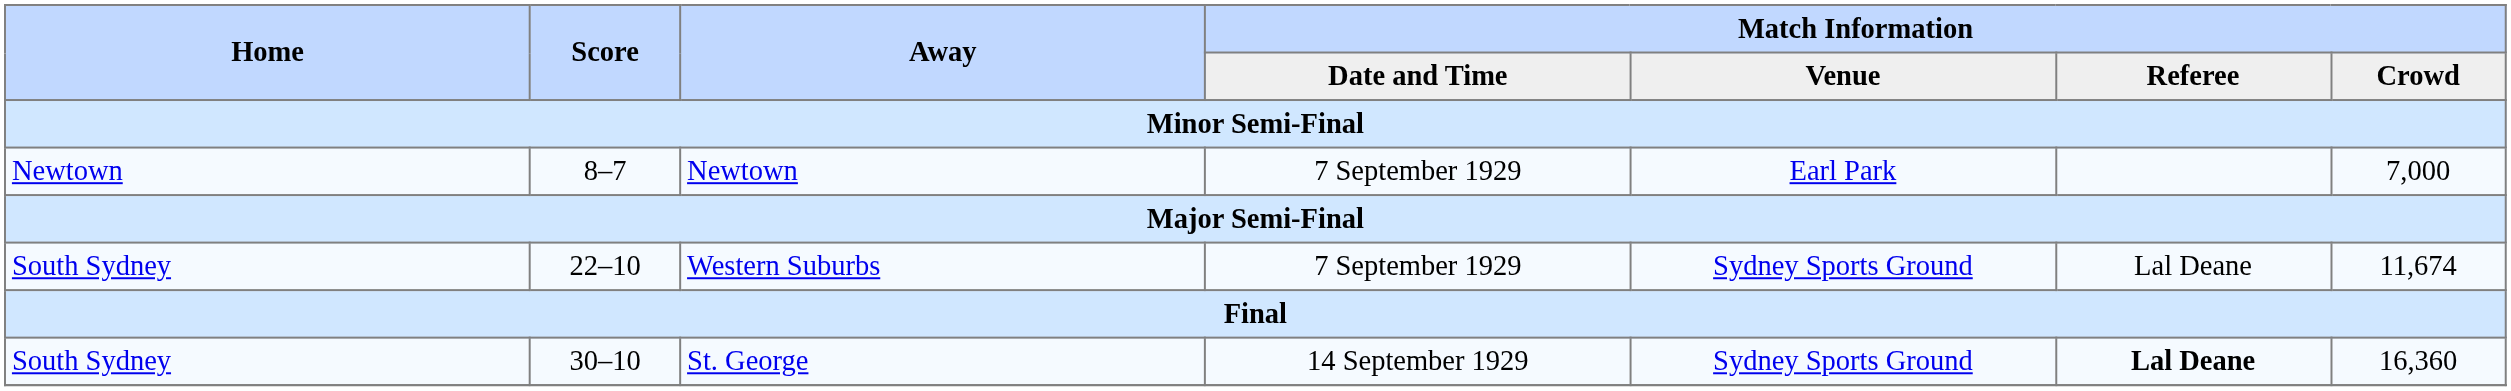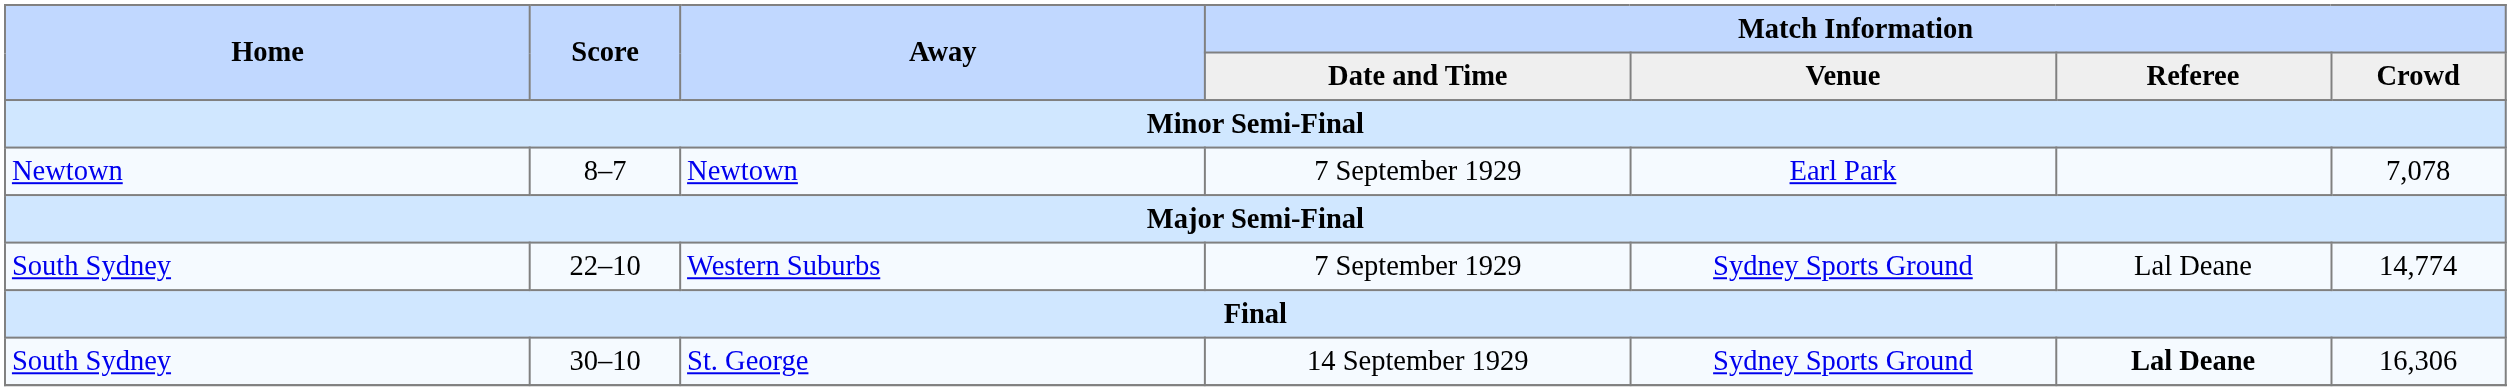8–7 | Match Information / Crowd: 7,000 -> 7,078
22–10 | Match Information / Crowd: 11,674 -> 14,774
30–10 | Match Information / Crowd: 16,360 -> 16,306
